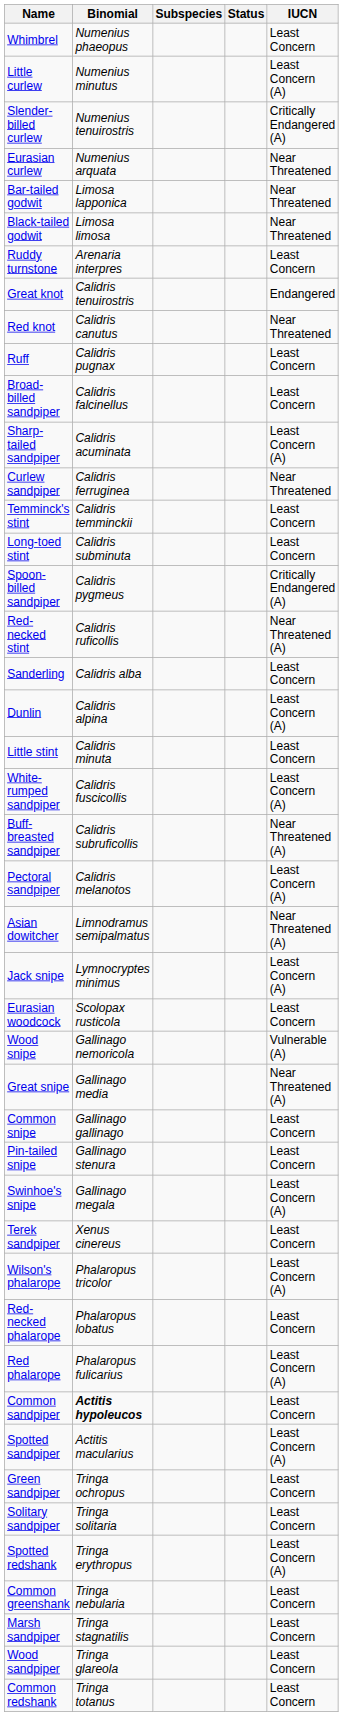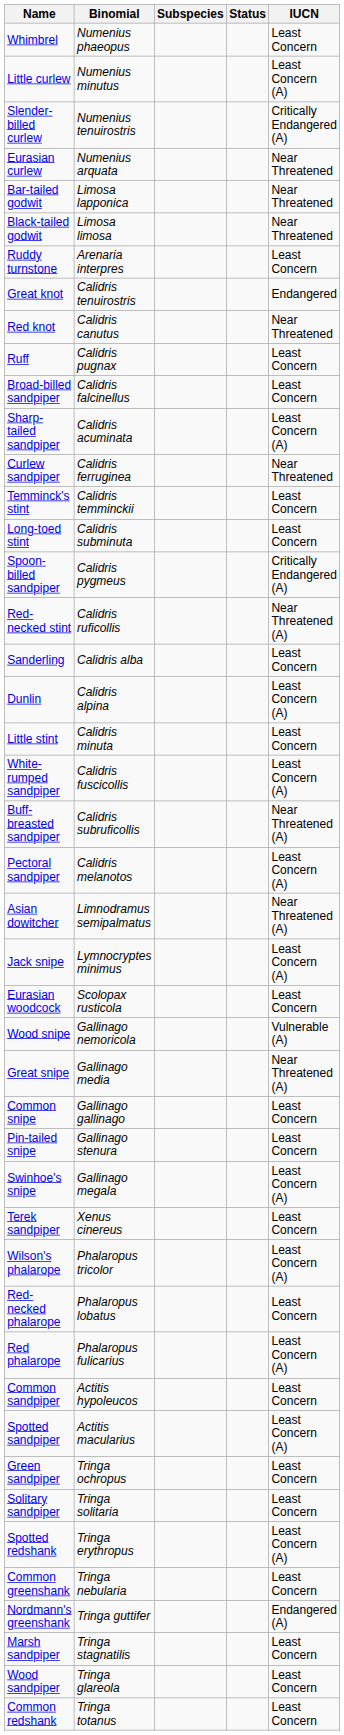Common sandpiper | Binomial: bold -> normal
+ row: Nordmann's greenshank | Tringa guttifer | Endangered (A)
